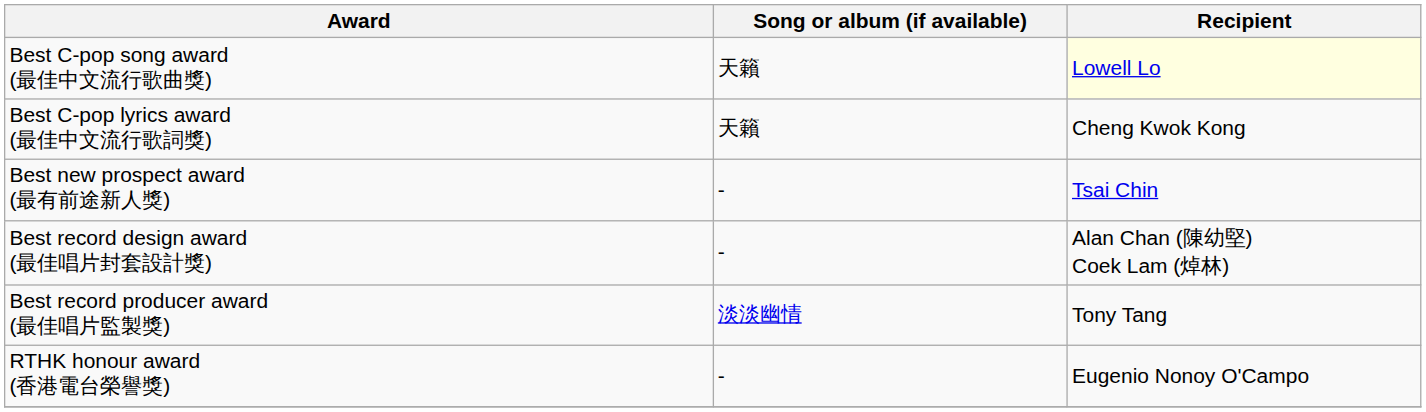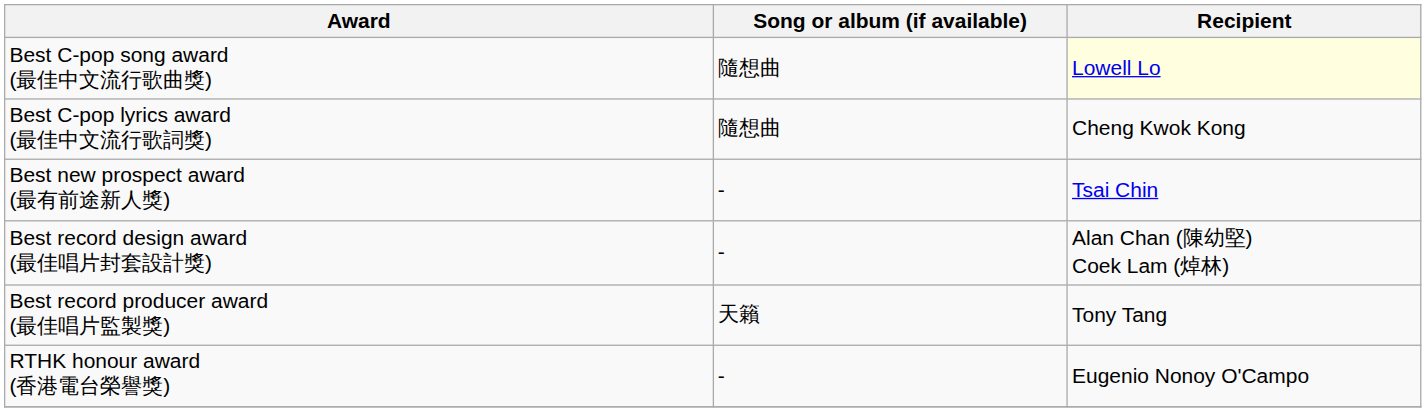Best C-pop song award (最佳中文流行歌曲獎) | Song or album (if available): 天籟 -> 隨想曲
Best C-pop lyrics award (最佳中文流行歌詞獎) | Song or album (if available): 天籟 -> 隨想曲
Best record producer award (最佳唱片監製獎) | Song or album (if available): 淡淡幽情 -> 天籟
